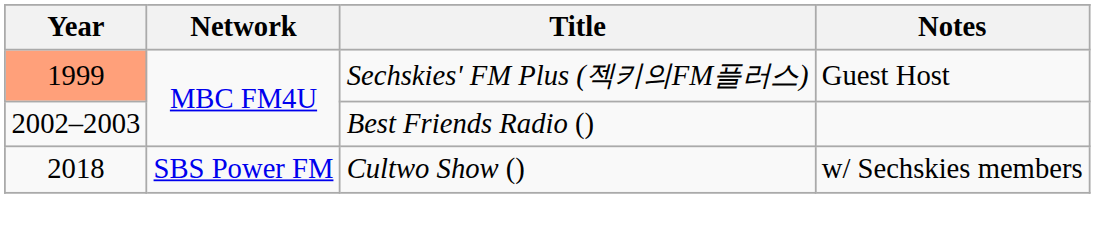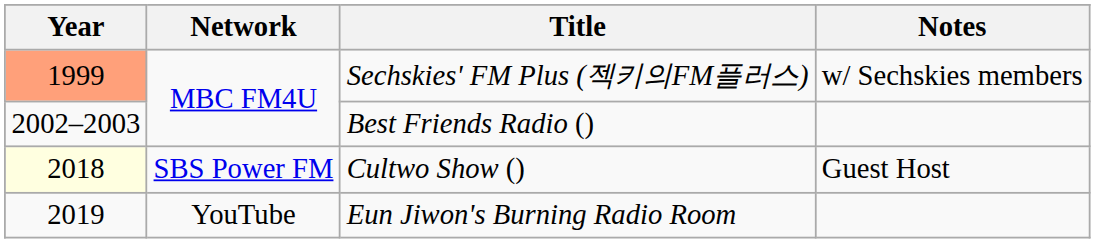Sechskies' FM Plus (젝키의FM플러스) | Notes: Guest Host -> w/ Sechskies members
Cultwo Show () | Year: no background -> lightyellow background
Cultwo Show () | Notes: w/ Sechskies members -> Guest Host
+ row: 2019 | YouTube | Eun Jiwon's Burning Radio Room
